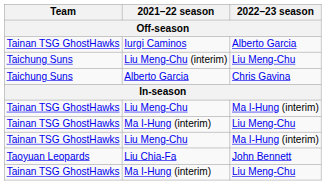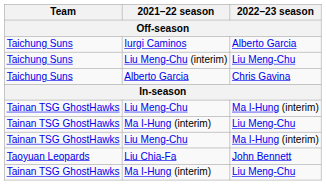Iurgi Caminos | Team: Tainan TSG GhostHawks -> Taichung Suns
